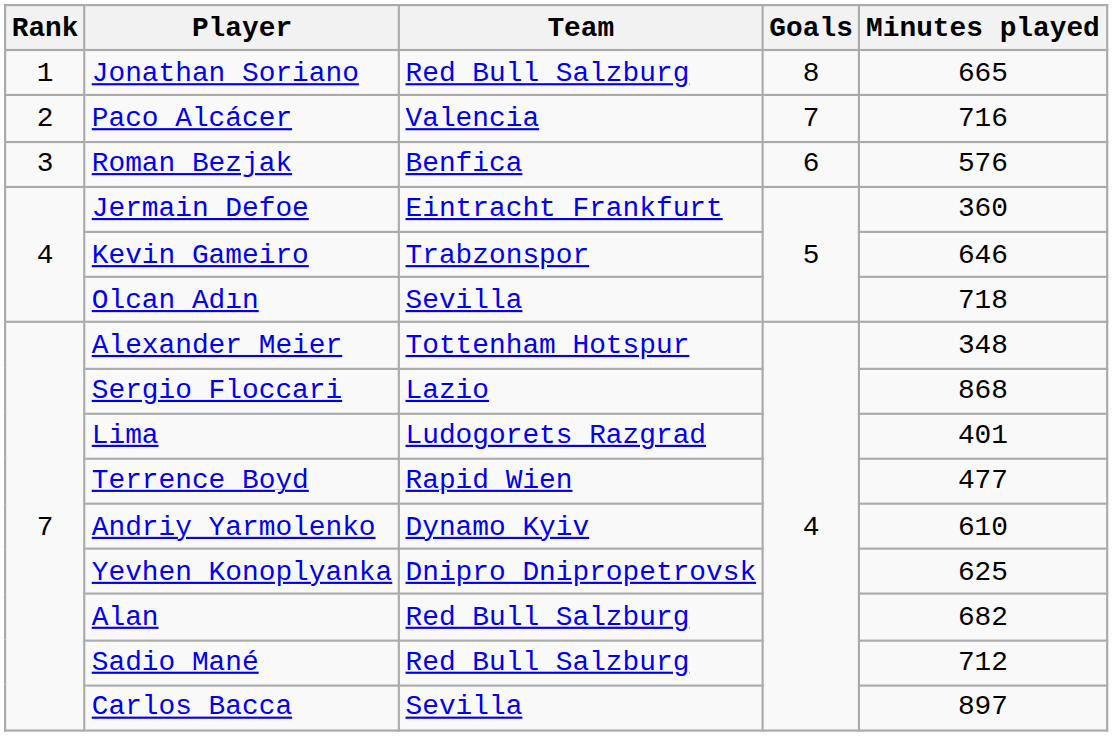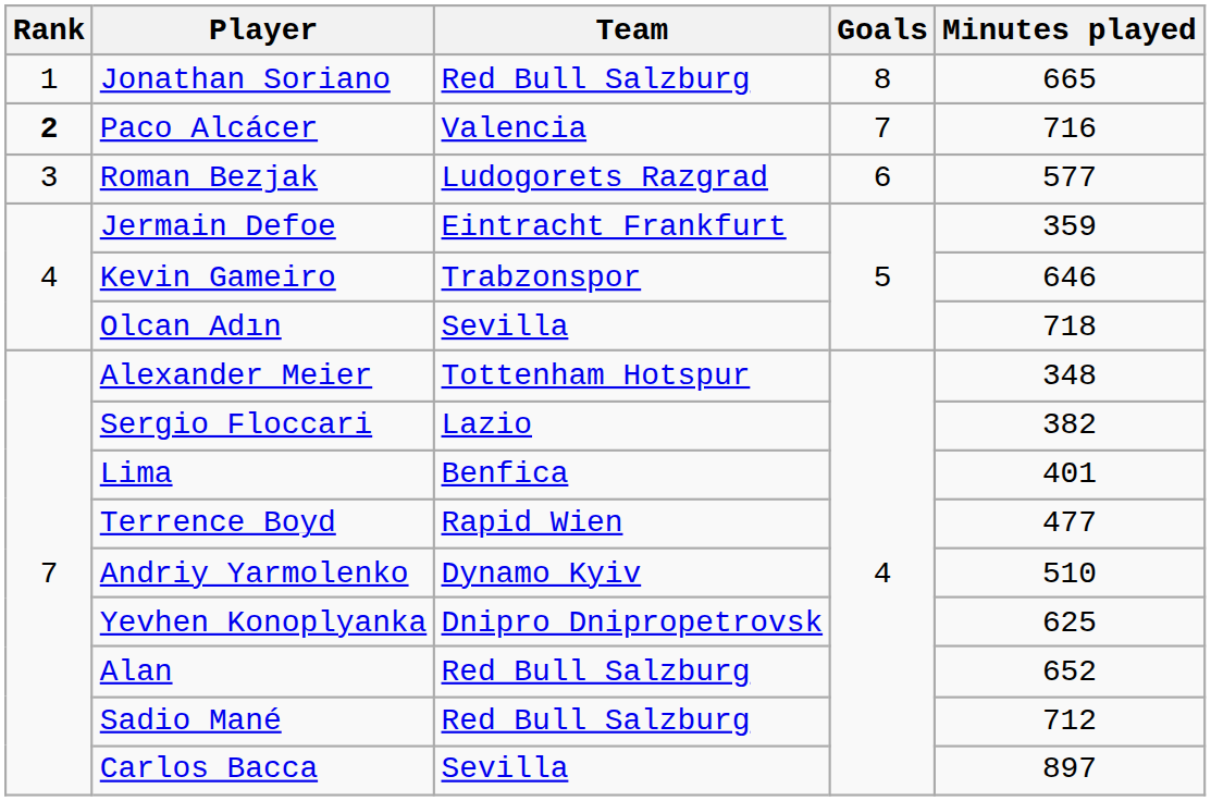Paco Alcácer | Rank: normal -> bold
Roman Bezjak | Team: Benfica -> Ludogorets Razgrad
Roman Bezjak | Minutes played: 576 -> 577
Jermain Defoe | Minutes played: 360 -> 359
Sergio Floccari | Minutes played: 868 -> 382
Lima | Team: Ludogorets Razgrad -> Benfica
Andriy Yarmolenko | Minutes played: 610 -> 510
Alan | Minutes played: 682 -> 652
